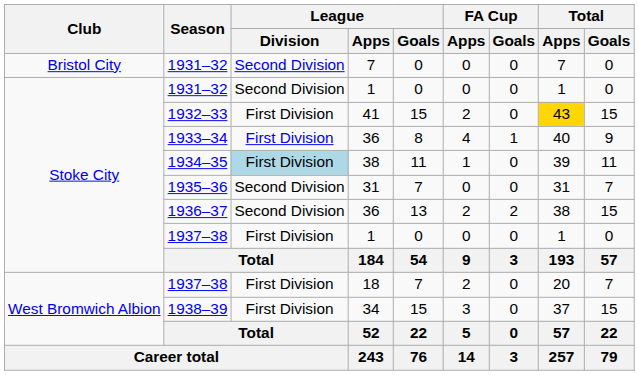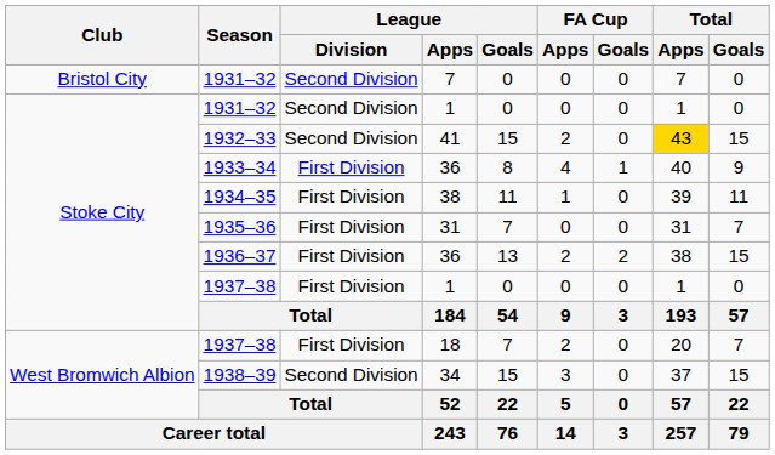1932–33 | League / Division: First Division -> Second Division
1934–35 | League / Division: lightblue background -> no background
1935–36 | League / Division: Second Division -> First Division
1936–37 | League / Division: Second Division -> First Division
1938–39 | League / Division: First Division -> Second Division
